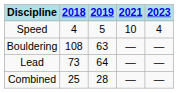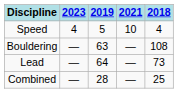columns swapped: 2018 <-> 2023
